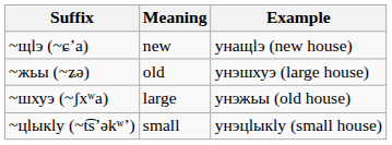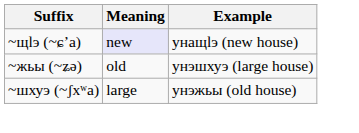~щӏэ (~ɕʼa) | Meaning: no background -> lavender background
- row: ~цӏыкӏу (~t͡sʼəkʷʼ) | small | унэцӏыкӏу (small house)
